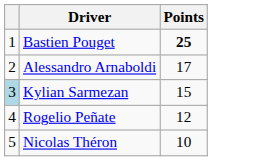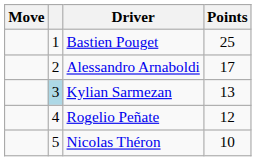+ column: Move
Bastien Pouget | Points: bold -> normal
Kylian Sarmezan | Points: 15 -> 13
